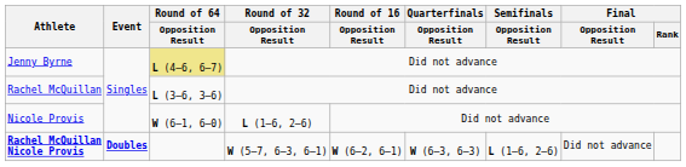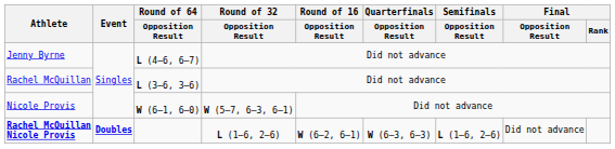Jenny Byrne | Round of 64 / Opposition Result: khaki background -> no background
Nicole Provis | Round of 32 / Opposition Result: L (1–6, 2–6) -> W (5–7, 6–3, 6–1)
Rachel McQuillan Nicole Provis | Round of 32 / Opposition Result: W (5–7, 6–3, 6–1) -> L (1–6, 2–6)
